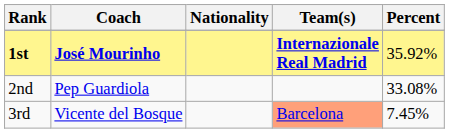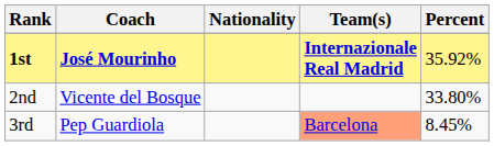2nd | Coach: Pep Guardiola -> Vicente del Bosque
2nd | Percent: 33.08% -> 33.80%
3rd | Coach: Vicente del Bosque -> Pep Guardiola
3rd | Percent: 7.45% -> 8.45%
